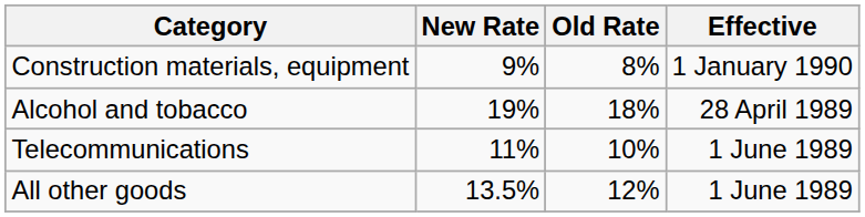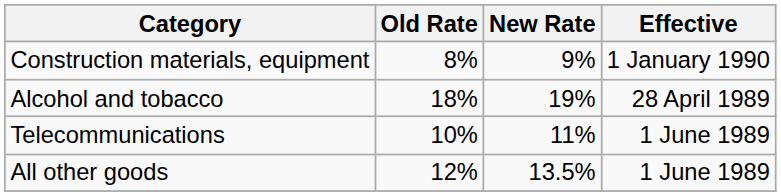columns swapped: Old Rate <-> New Rate
